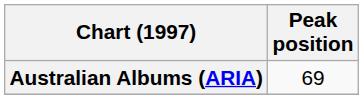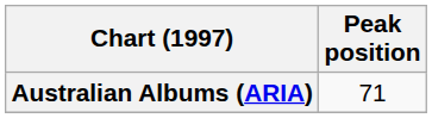Australian Albums (ARIA) | Peak position: 69 -> 71
